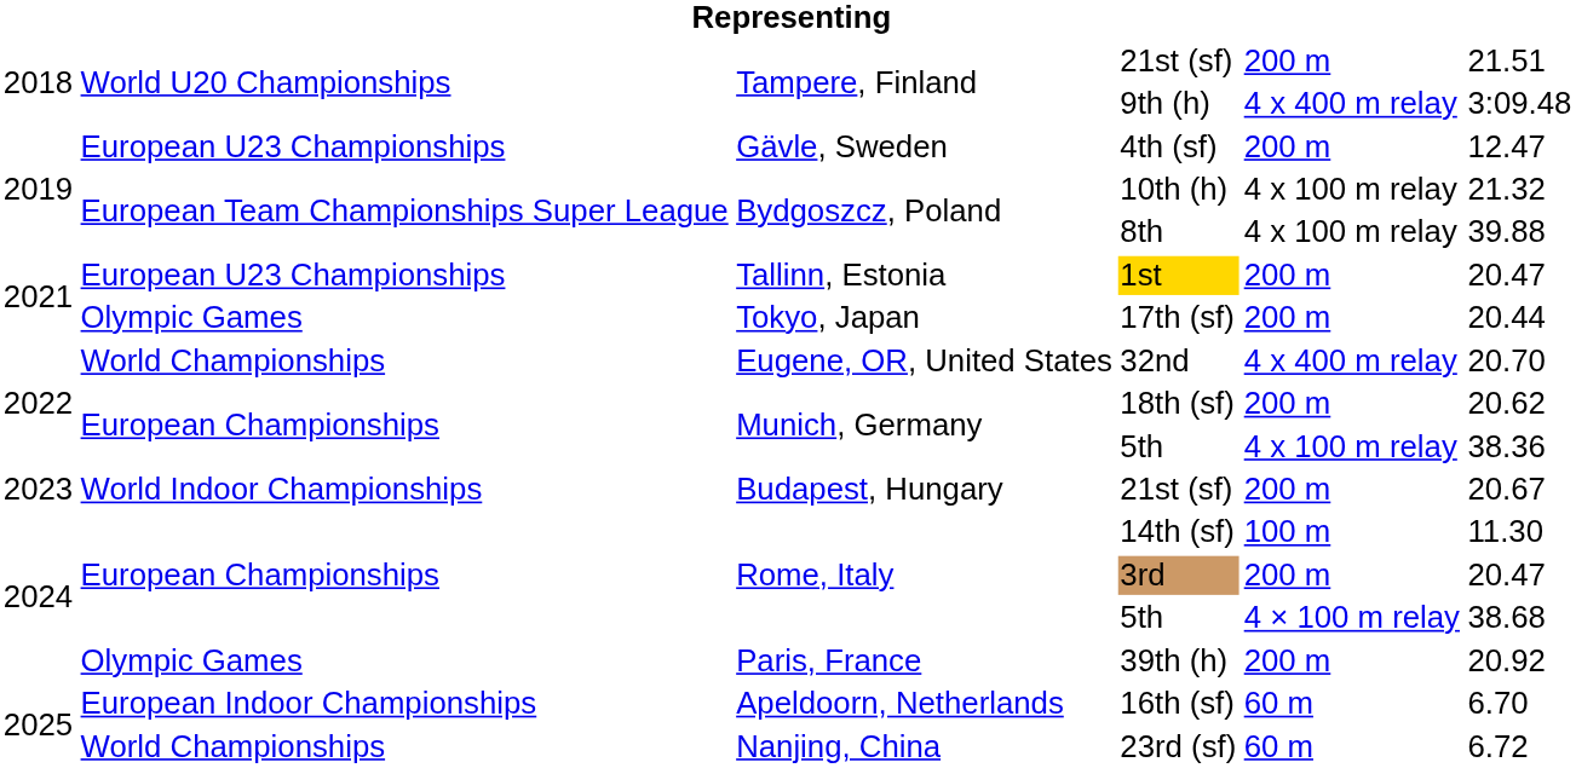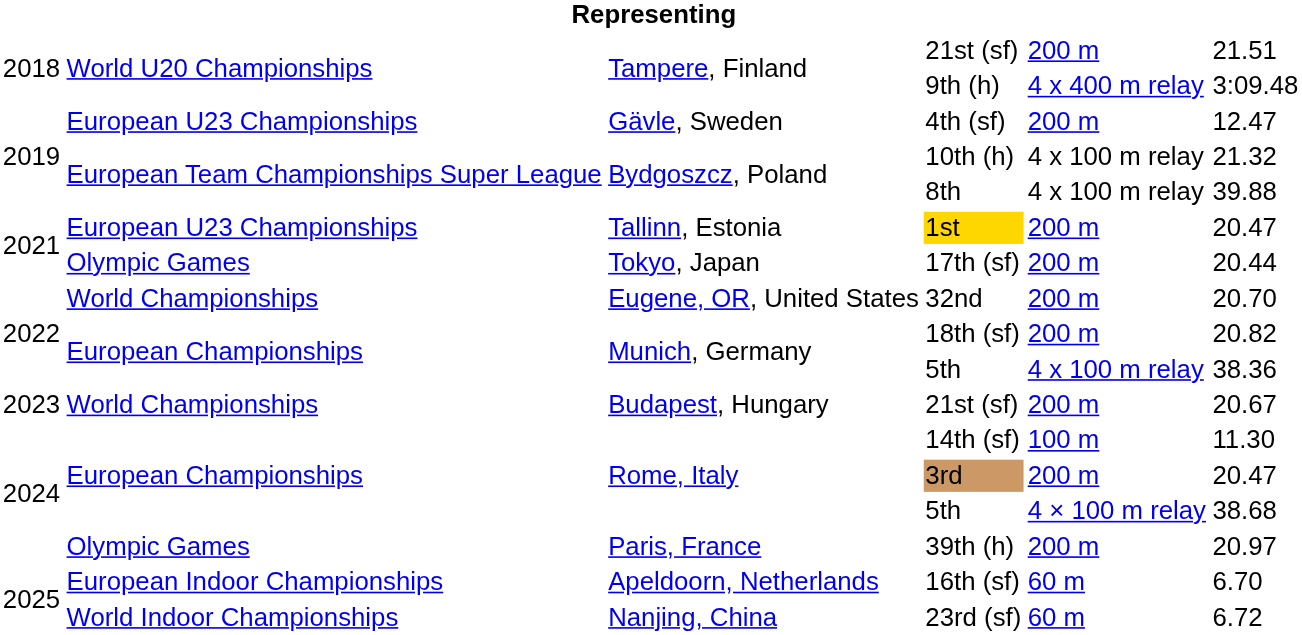32nd | column 5: 4 x 400 m relay -> 200 m
18th (sf) | column 6: 20.62 -> 20.82
Budapest, Hungary / 21st (sf) | column 2: World Indoor Championships -> World Championships
39th (h) | column 6: 20.92 -> 20.97
23rd (sf) | column 2: World Championships -> World Indoor Championships
